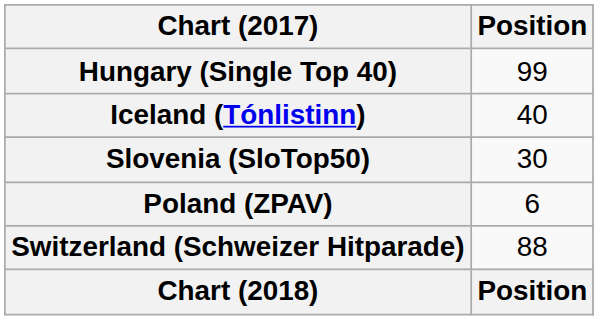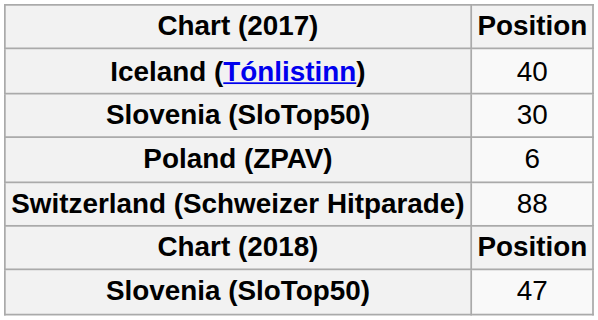- row: Hungary (Single Top 40) | 99
+ row: Slovenia (SloTop50) | 47
